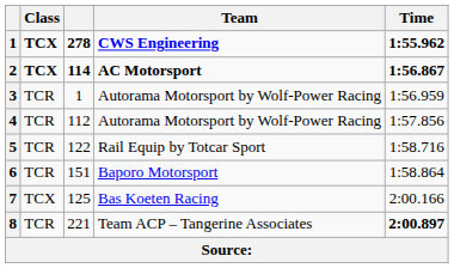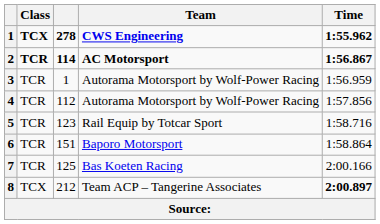2 | Class: TCX -> TCR
5 | column 3: 122 -> 123
7 | Class: TCX -> TCR
8 | Class: TCR -> TCX
8 | column 3: 221 -> 212
